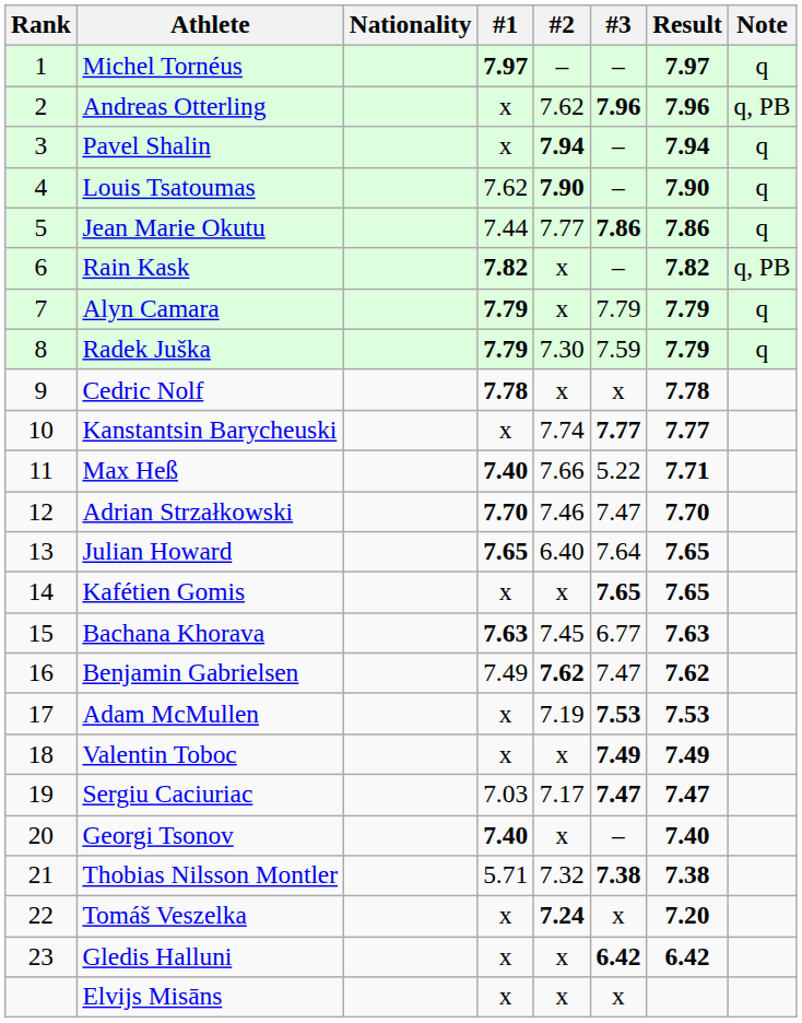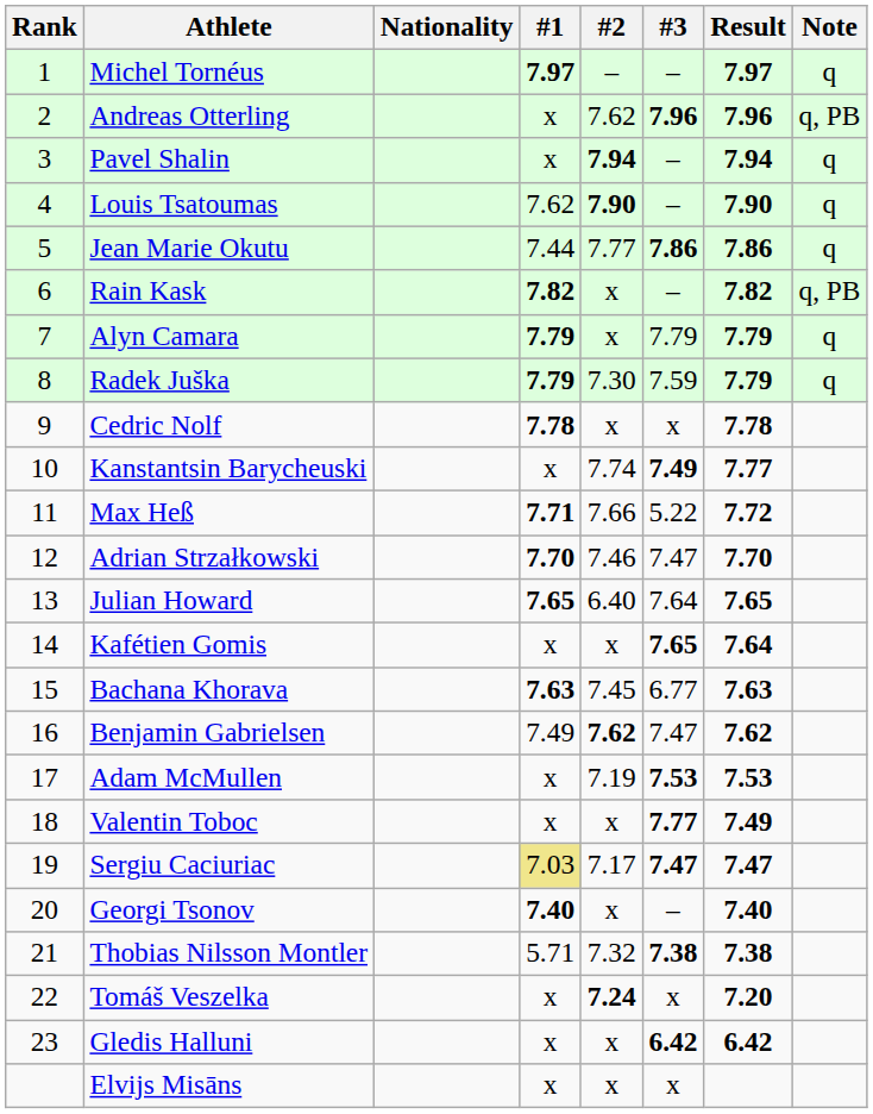Kanstantsin Barycheuski | #3: 7.77 -> 7.49
Max Heß | #1: 7.40 -> 7.71
Max Heß | Result: 7.71 -> 7.72
Kafétien Gomis | Result: 7.65 -> 7.64
Valentin Toboc | #3: 7.49 -> 7.77
Sergiu Caciuriac | #1: no background -> khaki background
